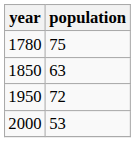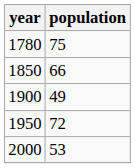1850 | population: 63 -> 66
+ row: 1900 | 49
